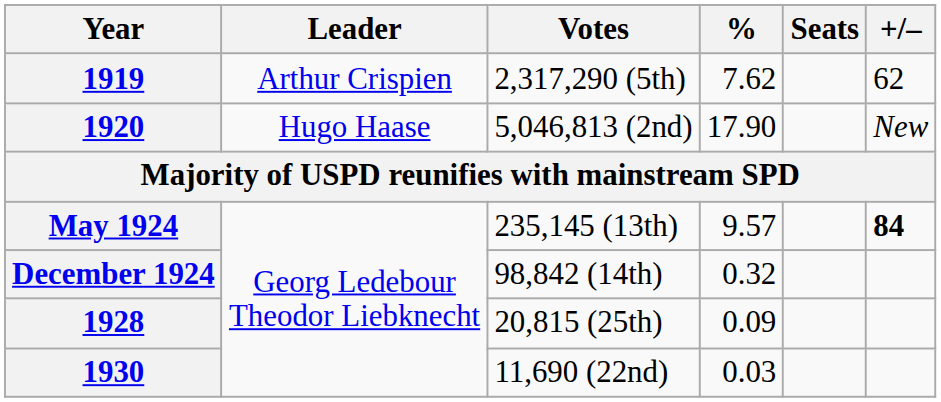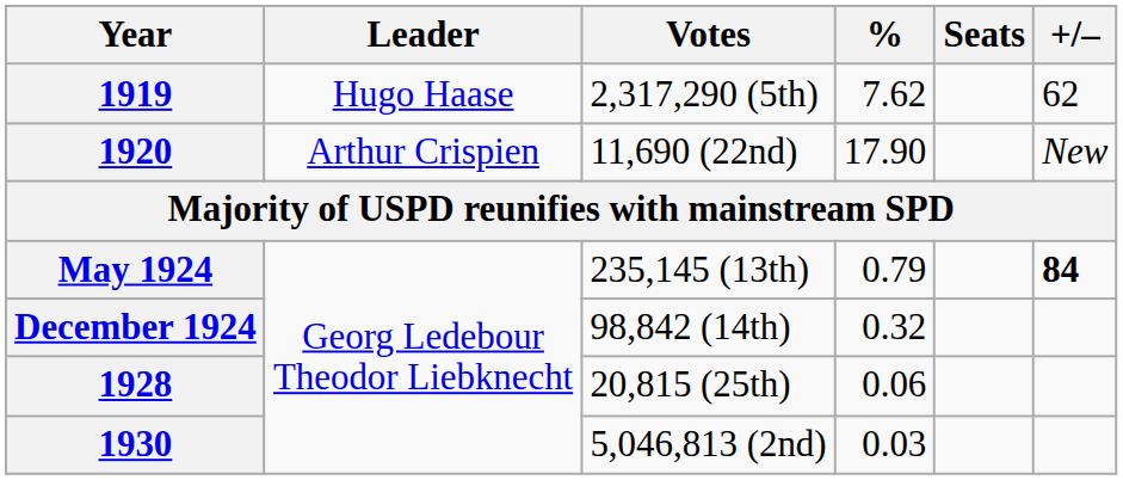1919 | Leader: Arthur Crispien -> Hugo Haase
1920 | Leader: Hugo Haase -> Arthur Crispien
1920 | Votes: 5,046,813 (2nd) -> 11,690 (22nd)
May 1924 | %: 9.57 -> 0.79
1928 | %: 0.09 -> 0.06
1930 | Votes: 11,690 (22nd) -> 5,046,813 (2nd)
